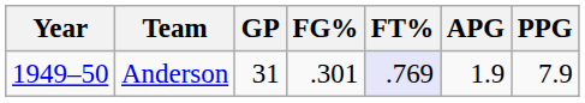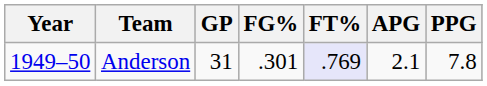Anderson | APG: 1.9 -> 2.1
Anderson | PPG: 7.9 -> 7.8
